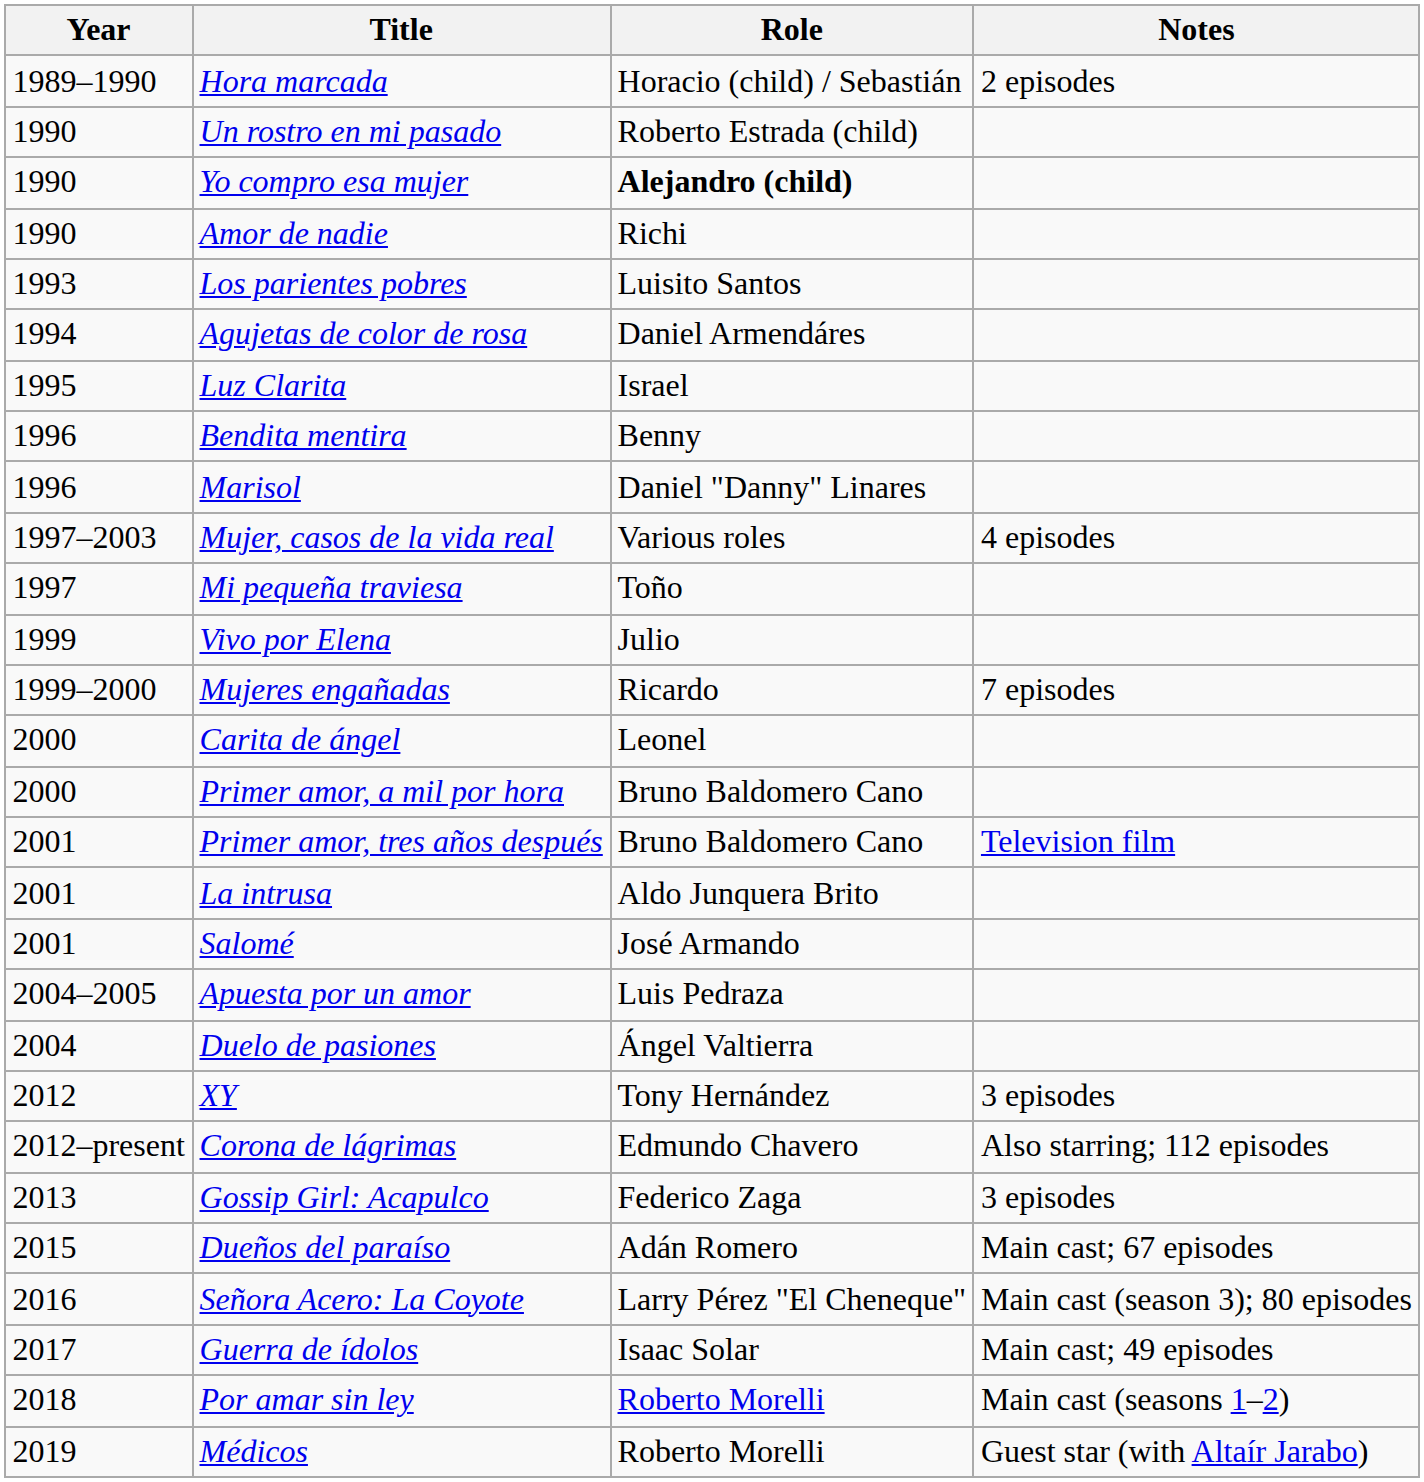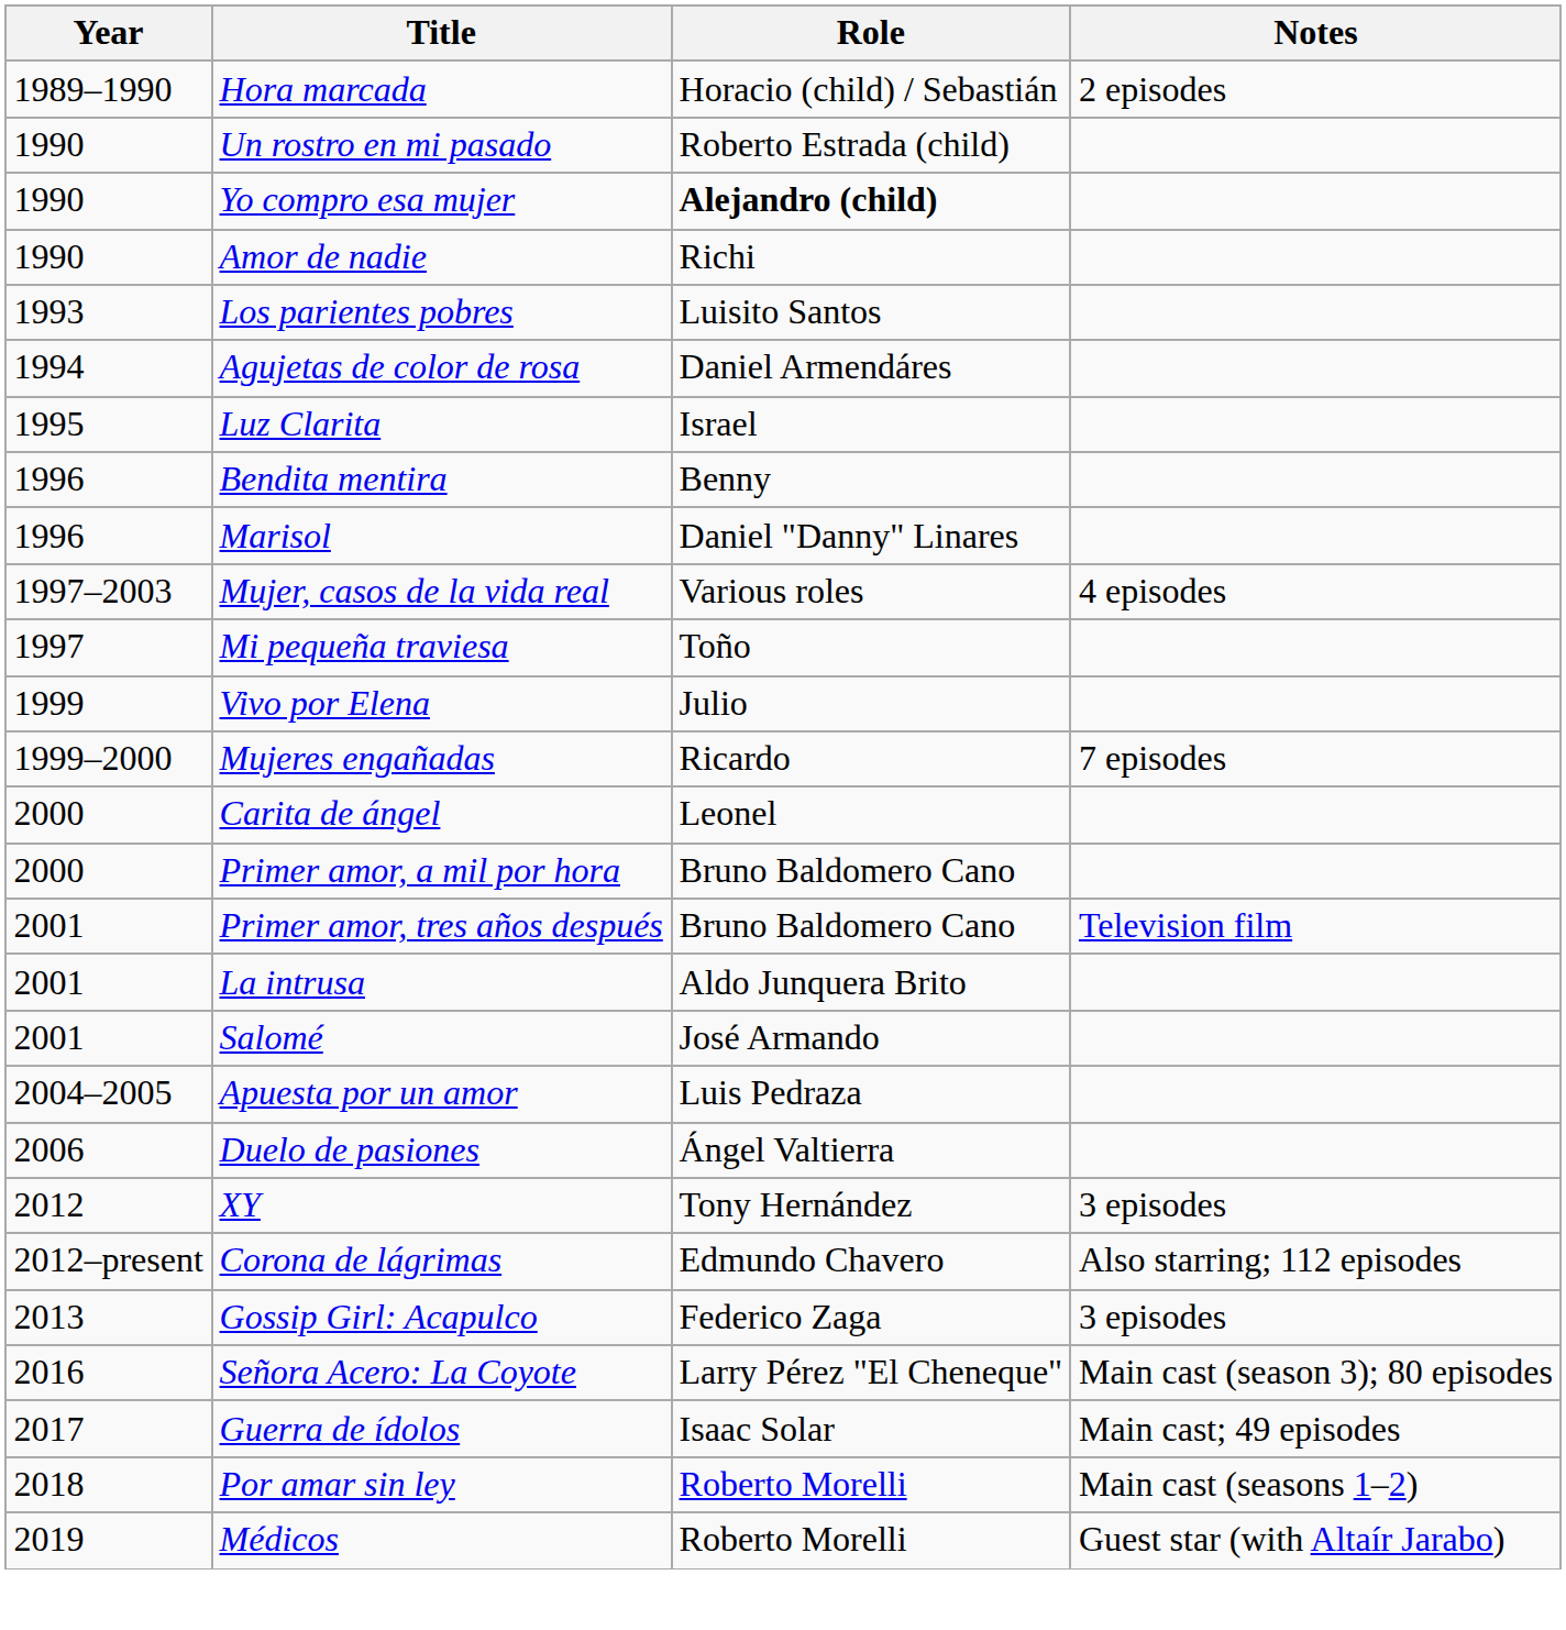Duelo de pasiones | Year: 2004 -> 2006
- row: 2015 | Dueños del paraíso | Adán Romero | Main cast; 67 episodes
